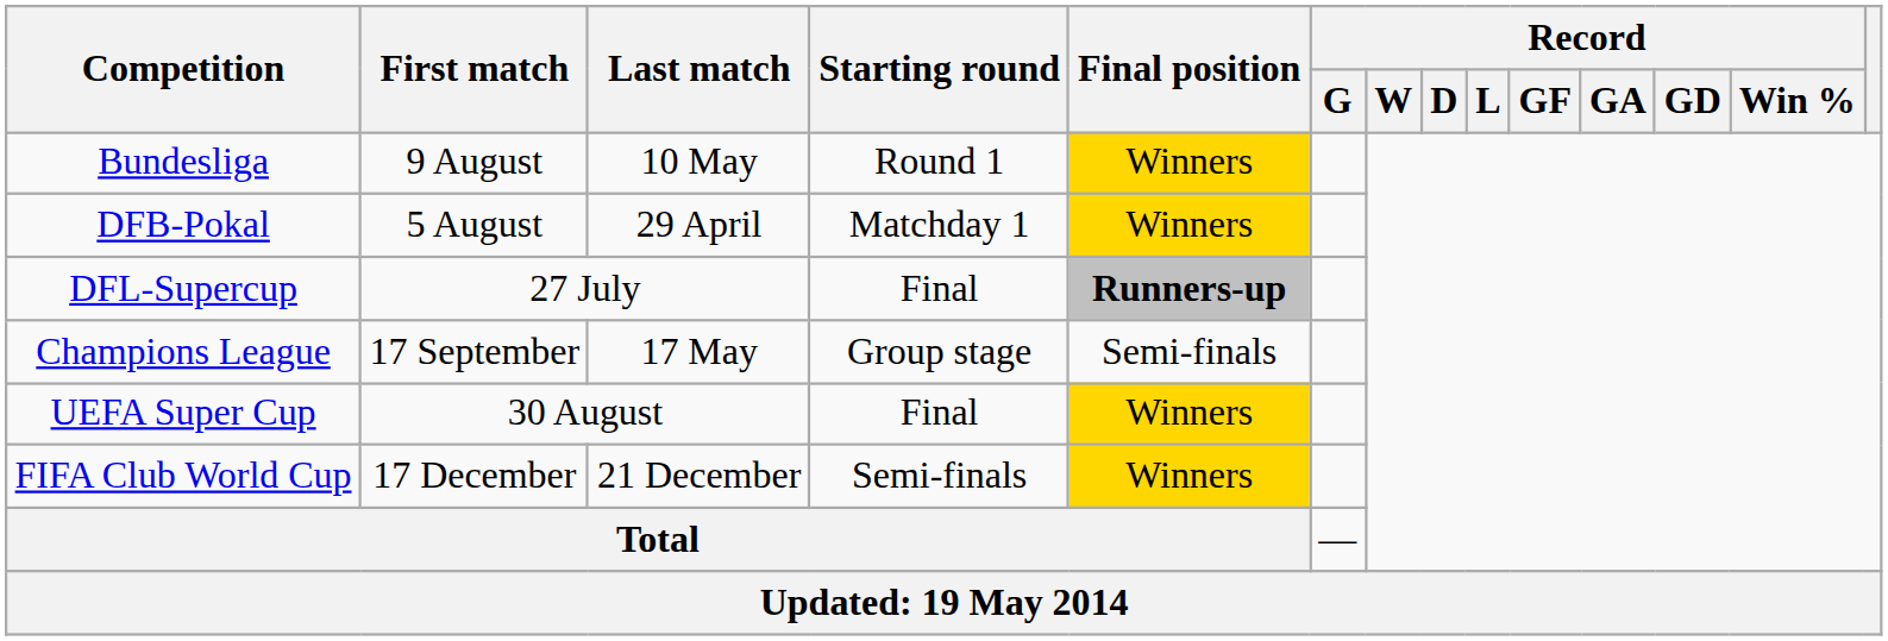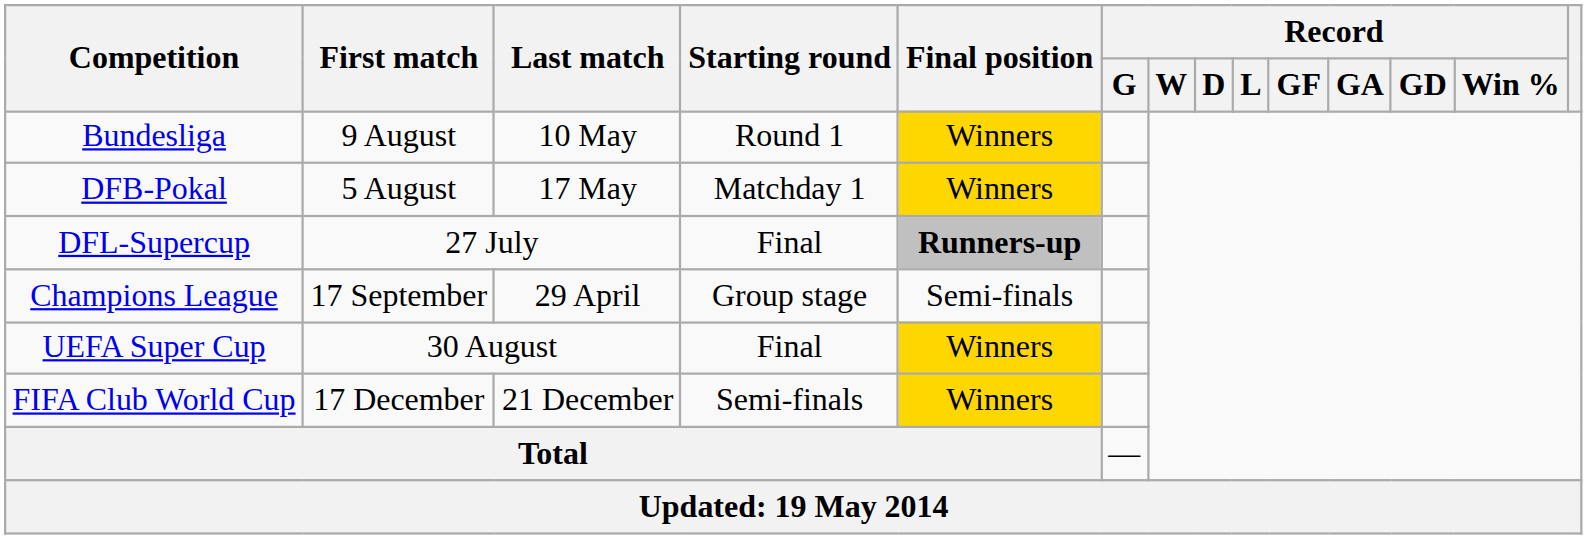DFB-Pokal | Last match: 29 April -> 17 May
Champions League | Last match: 17 May -> 29 April
